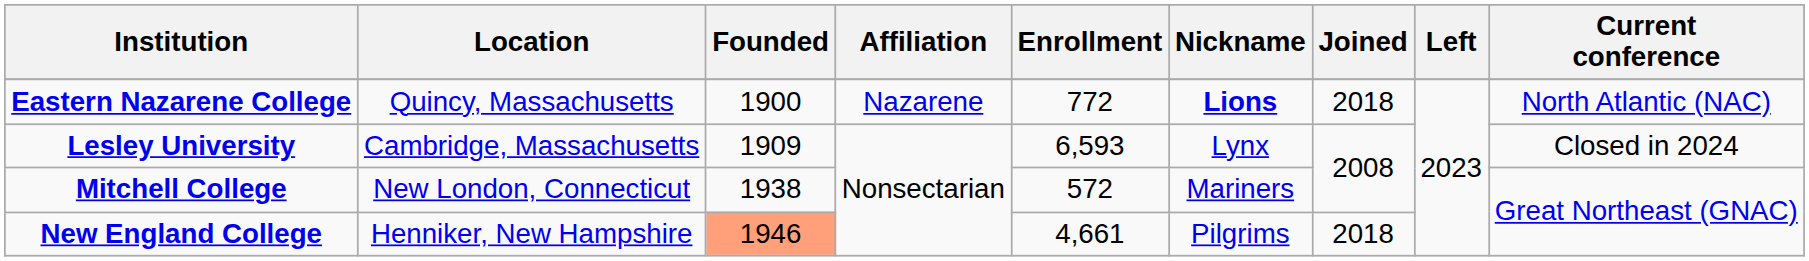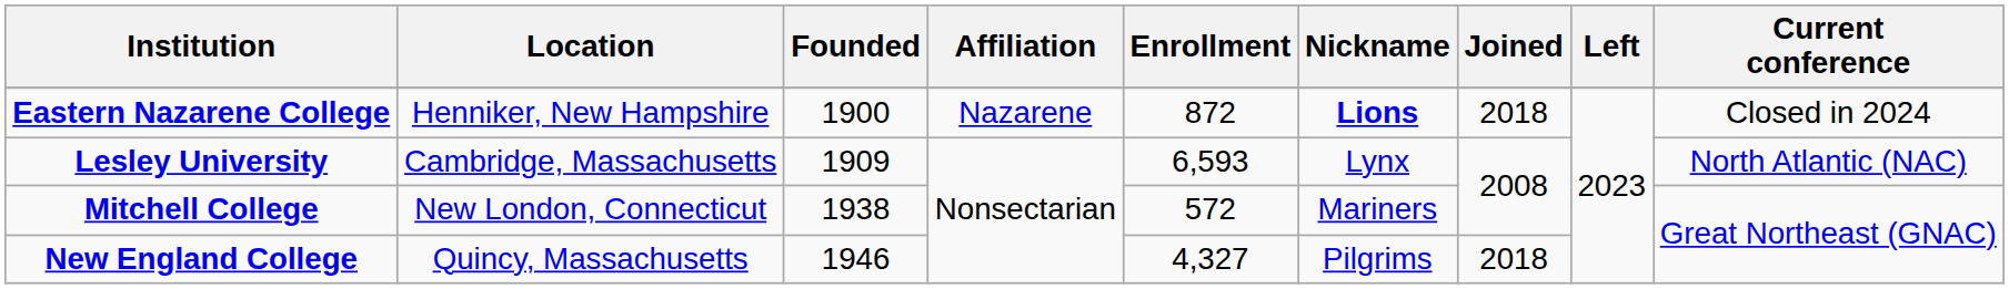Eastern Nazarene College | Location: Quincy, Massachusetts -> Henniker, New Hampshire
Eastern Nazarene College | Enrollment: 772 -> 872
Eastern Nazarene College | Current conference: North Atlantic (NAC) -> Closed in 2024
Lesley University | Current conference: Closed in 2024 -> North Atlantic (NAC)
New England College | Location: Henniker, New Hampshire -> Quincy, Massachusetts
New England College | Founded: lightsalmon background -> no background
New England College | Enrollment: 4,661 -> 4,327
